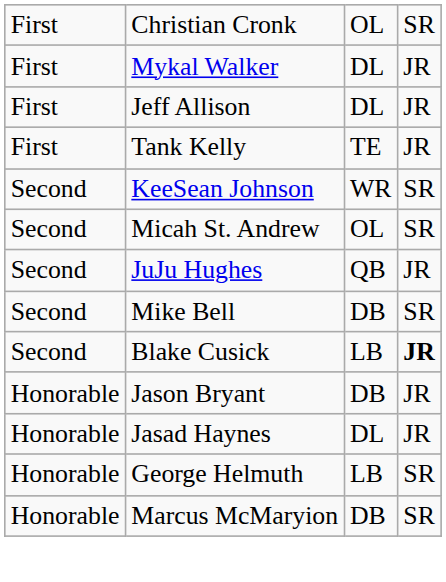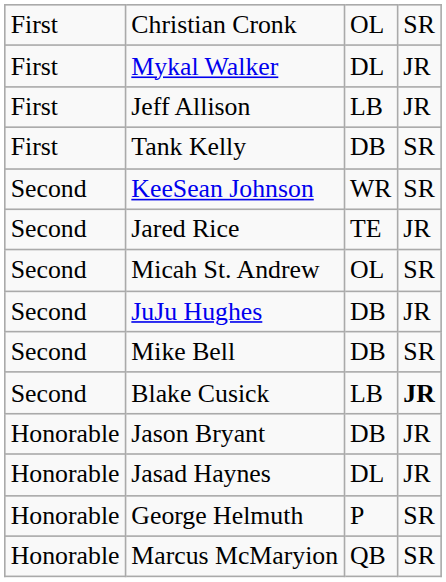Jeff Allison | column 3: DL -> LB
Tank Kelly | column 3: TE -> DB
Tank Kelly | column 4: JR -> SR
+ row: Second | Jared Rice | TE | JR
JuJu Hughes | column 3: QB -> DB
George Helmuth | column 3: LB -> P
Marcus McMaryion | column 3: DB -> QB
